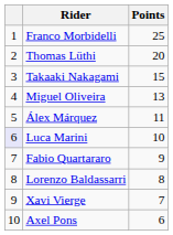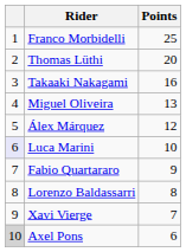Takaaki Nakagami | Points: 15 -> 16
Álex Márquez | Points: 11 -> 12
Axel Pons | column 1: no background -> lightgrey background
